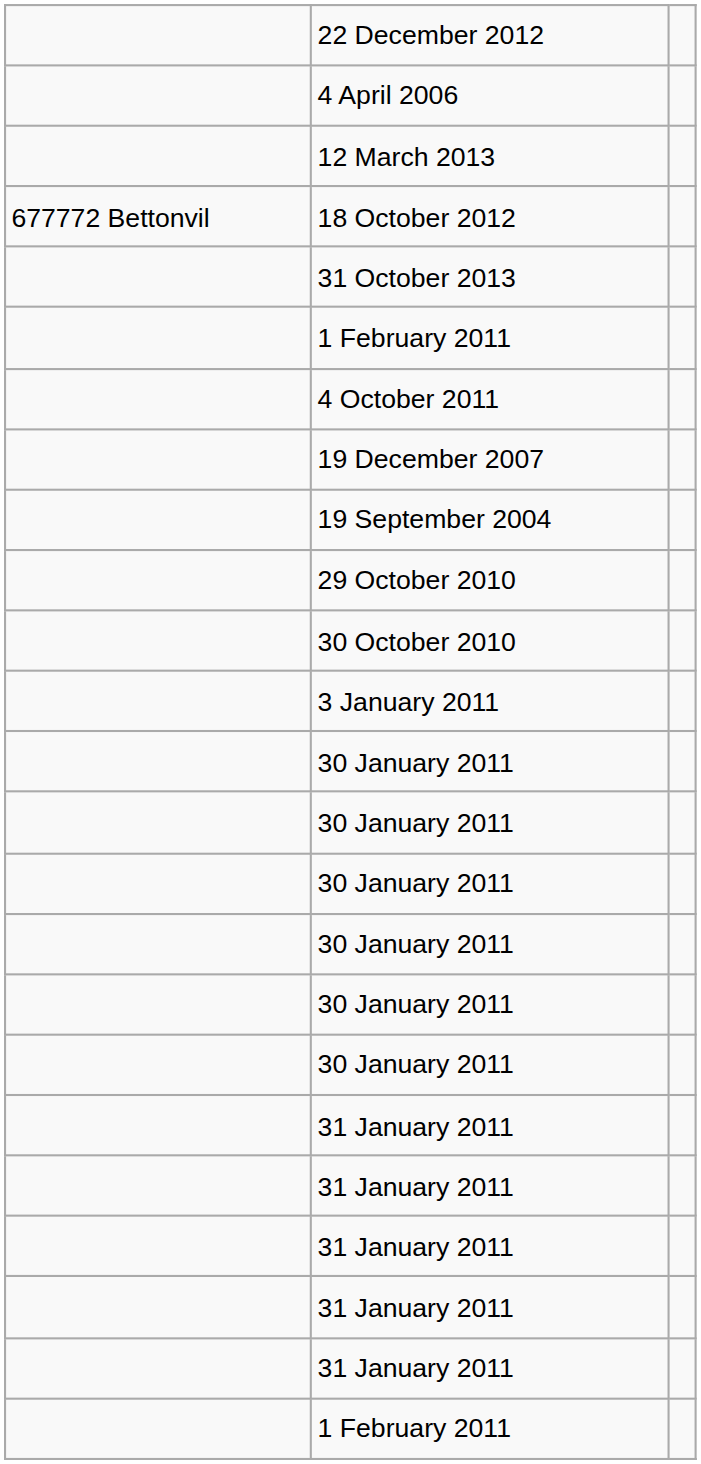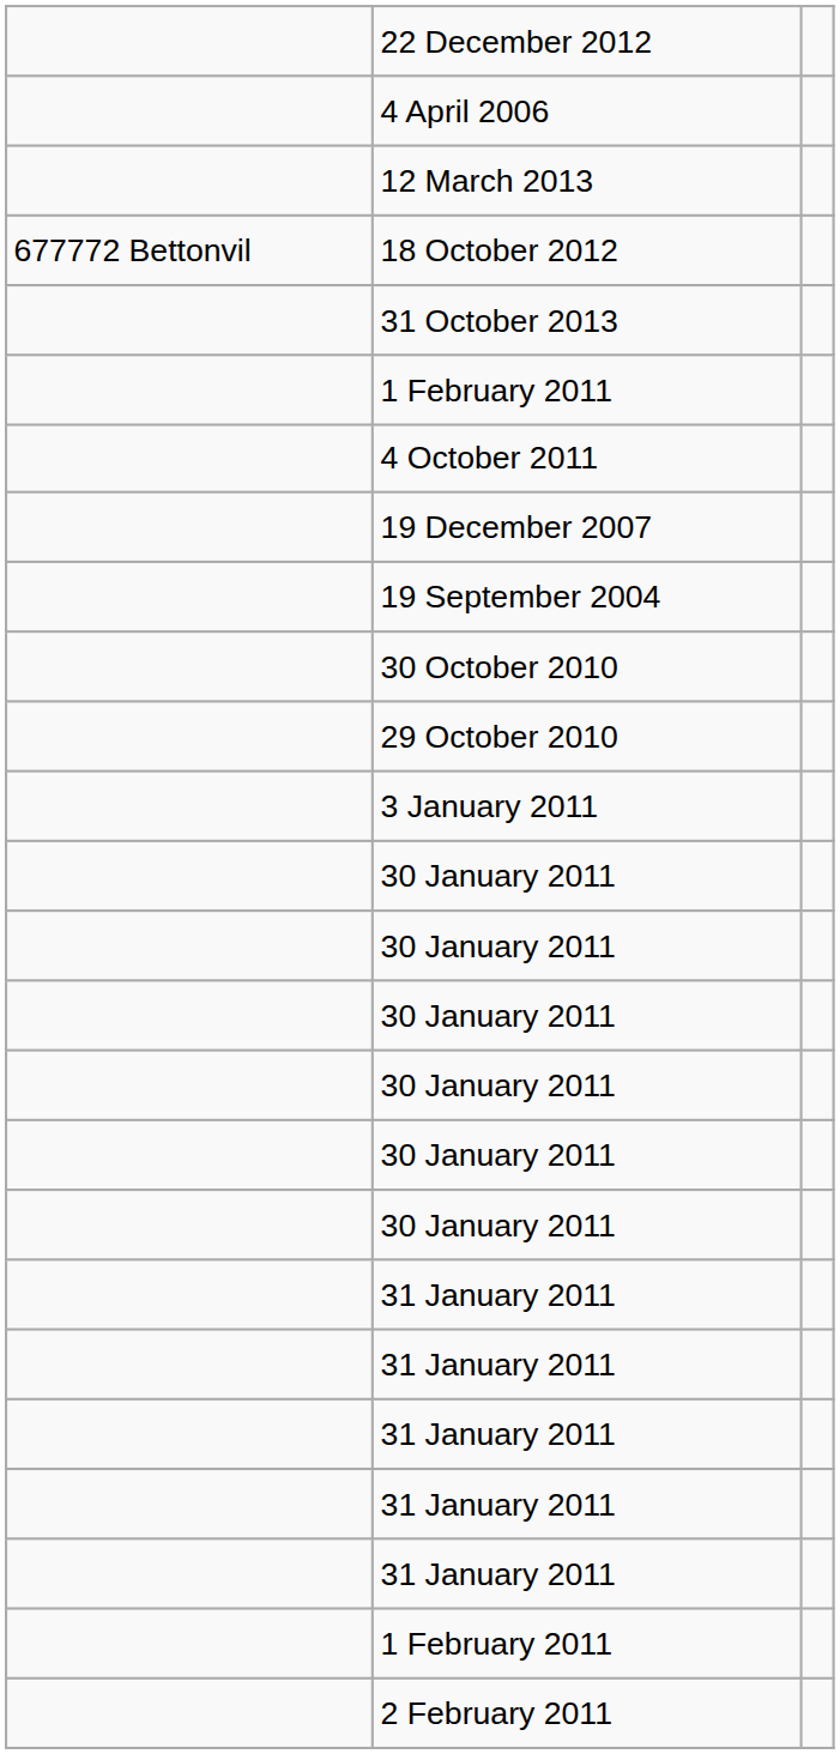rows swapped: 29 October 2010 <-> 30 October 2010
+ row: 2 February 2011
